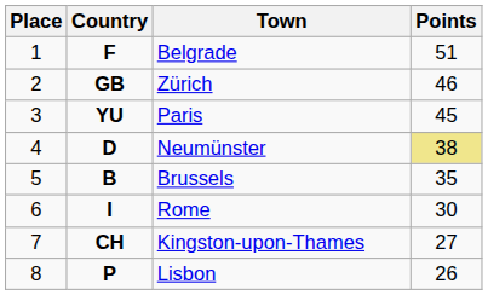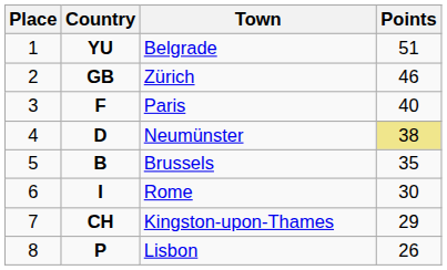Belgrade | Country: F -> YU
Paris | Country: YU -> F
Paris | Points: 45 -> 40
Kingston-upon-Thames | Points: 27 -> 29
